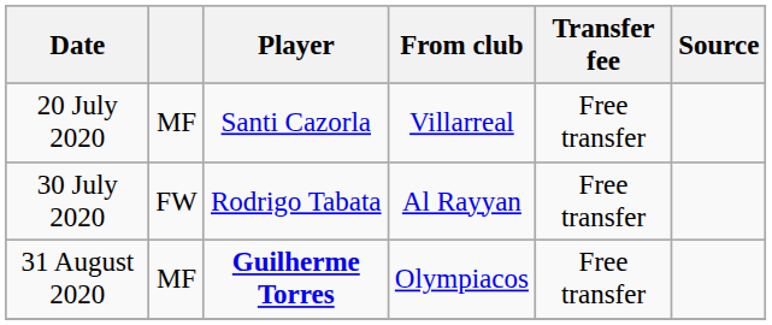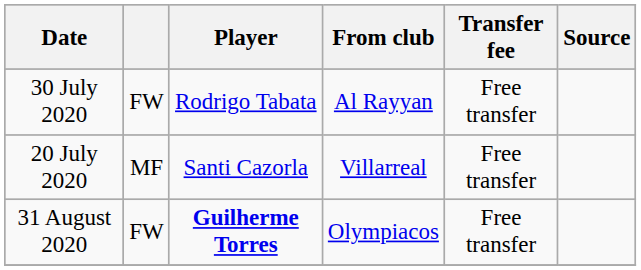rows swapped: 20 July 2020 <-> 30 July 2020
31 August 2020 | column 2: MF -> FW
